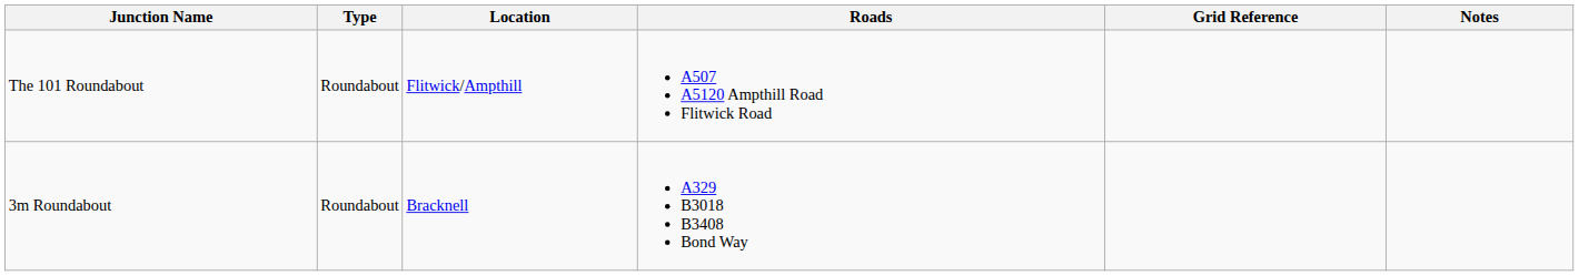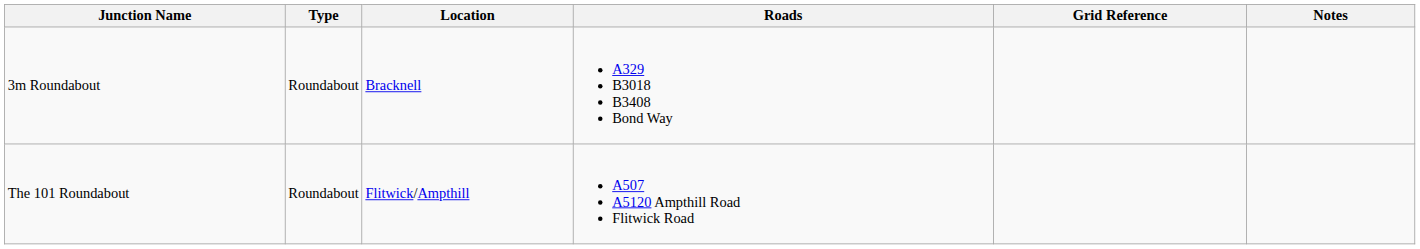rows swapped: The 101 Roundabout <-> 3m Roundabout
